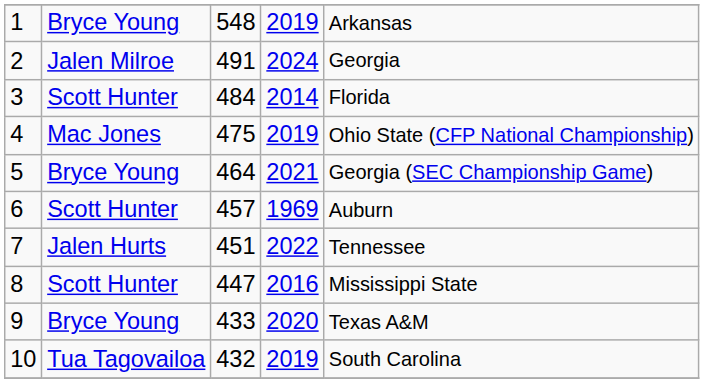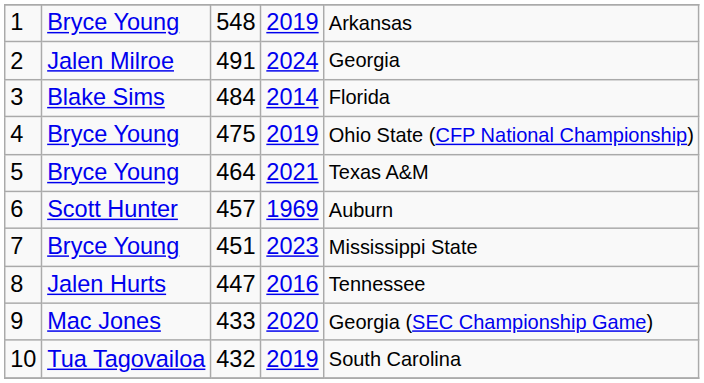3 | column 2: Scott Hunter -> Blake Sims
4 | column 2: Mac Jones -> Bryce Young
5 | column 5: Georgia (SEC Championship Game) -> Texas A&M
7 | column 2: Jalen Hurts -> Bryce Young
7 | column 4: 2022 -> 2023
7 | column 5: Tennessee -> Mississippi State
8 | column 2: Scott Hunter -> Jalen Hurts
8 | column 5: Mississippi State -> Tennessee
9 | column 2: Bryce Young -> Mac Jones
9 | column 5: Texas A&M -> Georgia (SEC Championship Game)
